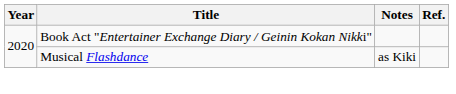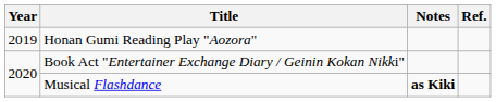+ row: 2019 | Honan Gumi Reading Play "Aozora"
Musical Flashdance | Notes: normal -> bold
